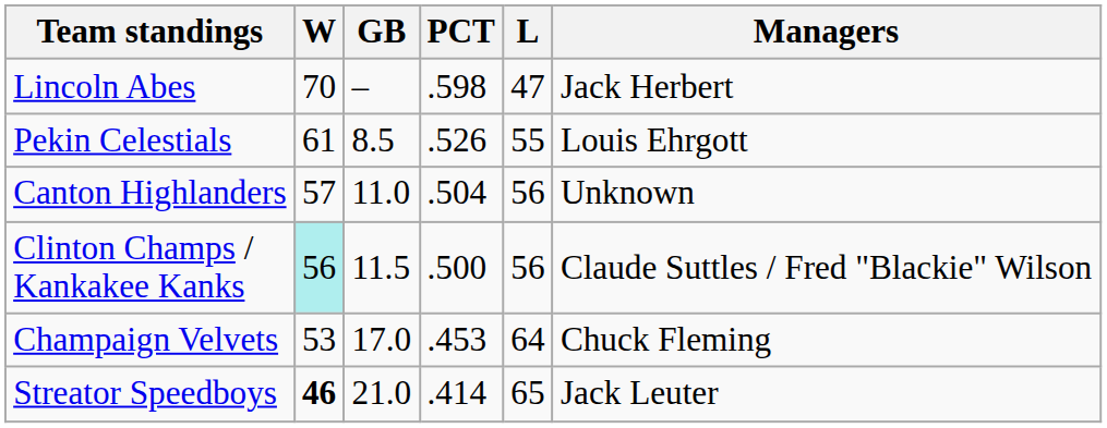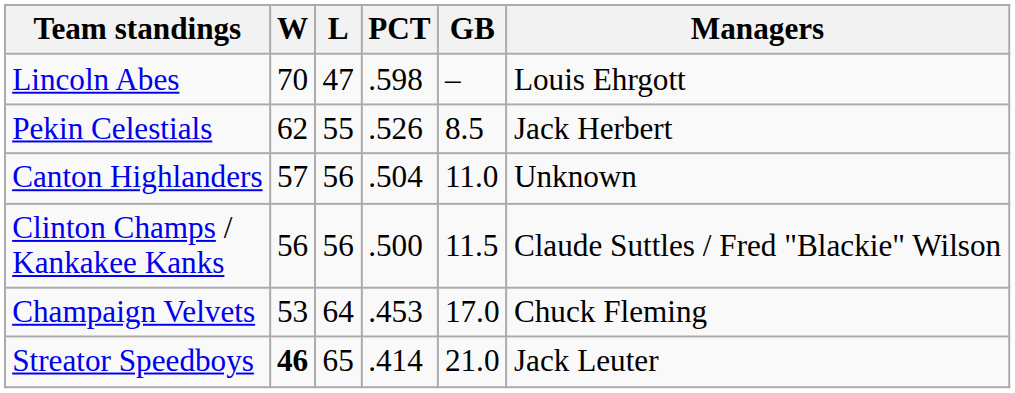columns swapped: L <-> GB
Lincoln Abes | Managers: Jack Herbert -> Louis Ehrgott
Pekin Celestials | W: 61 -> 62
Pekin Celestials | Managers: Louis Ehrgott -> Jack Herbert
Clinton Champs / Kankakee Kanks | W: paleturquoise background -> no background
